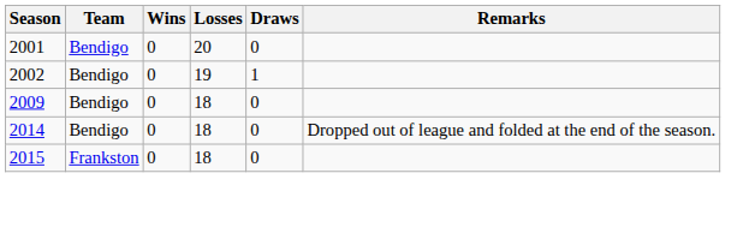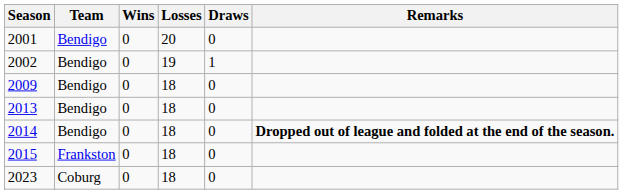+ row: 2013 | Bendigo | 0 | 18 | 0
2014 | Remarks: normal -> bold
+ row: 2023 | Coburg | 0 | 18 | 0
